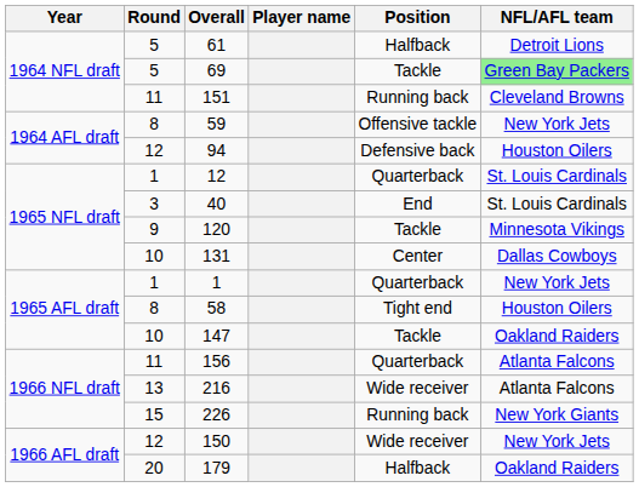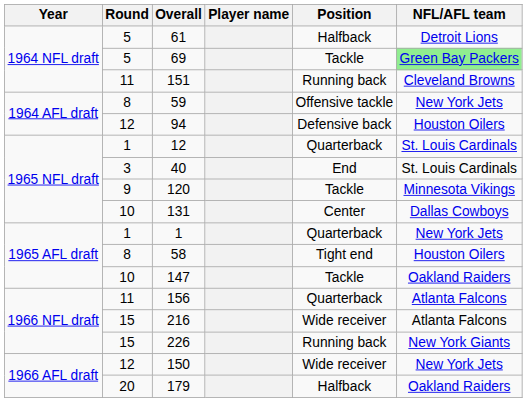216 | Round: 13 -> 15
